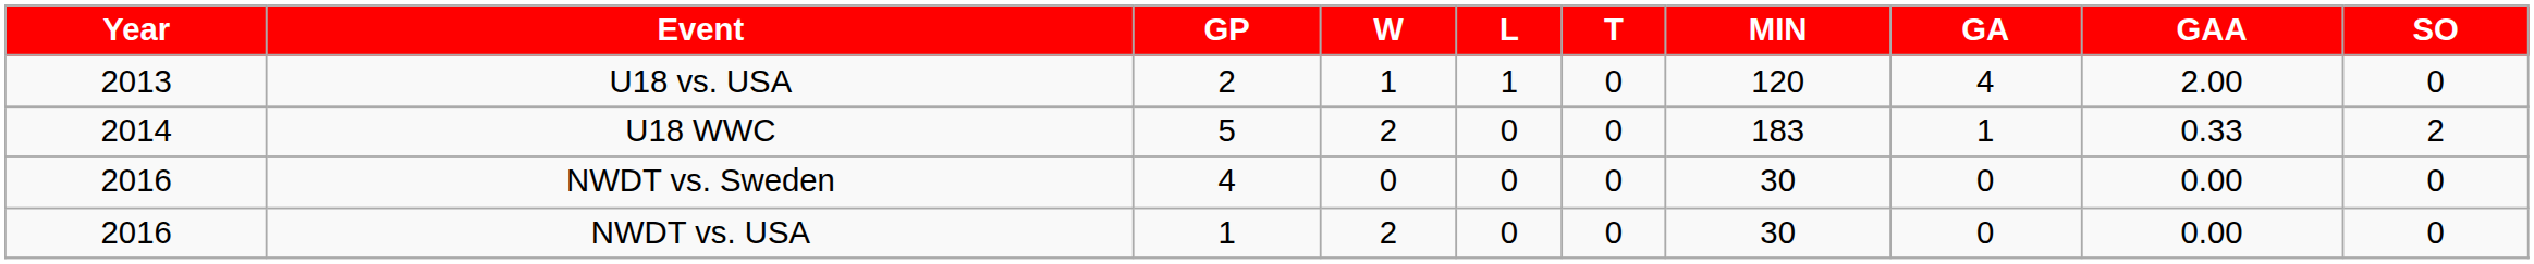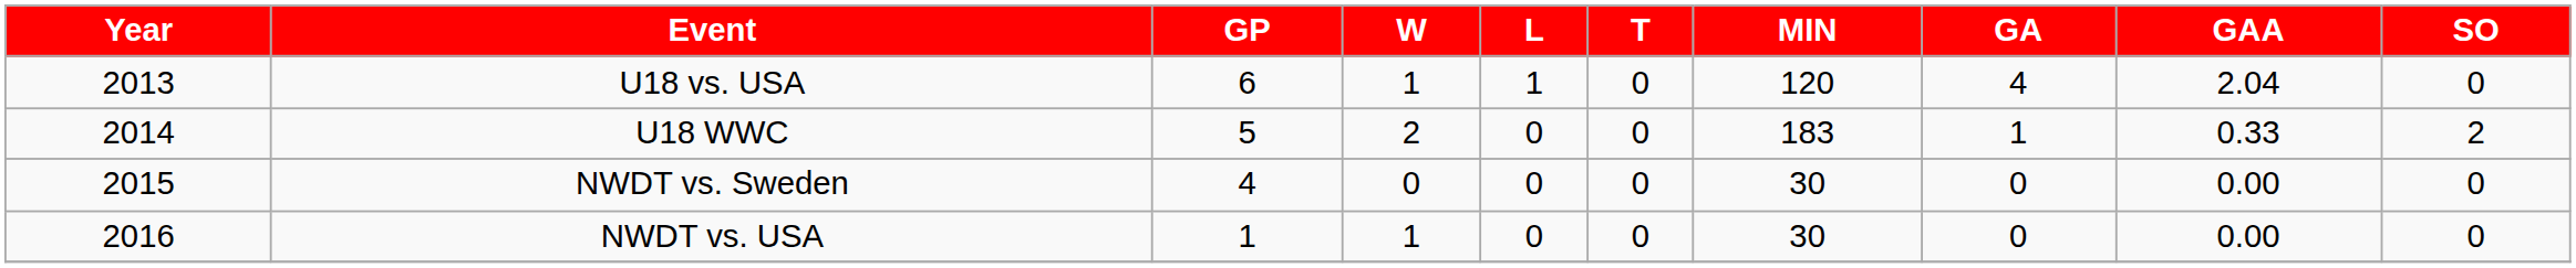U18 vs. USA | GP: 2 -> 6
U18 vs. USA | GAA: 2.00 -> 2.04
NWDT vs. Sweden | Year: 2016 -> 2015
NWDT vs. USA | W: 2 -> 1
